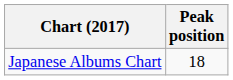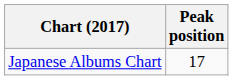Japanese Albums Chart | Peak position: 18 -> 17
